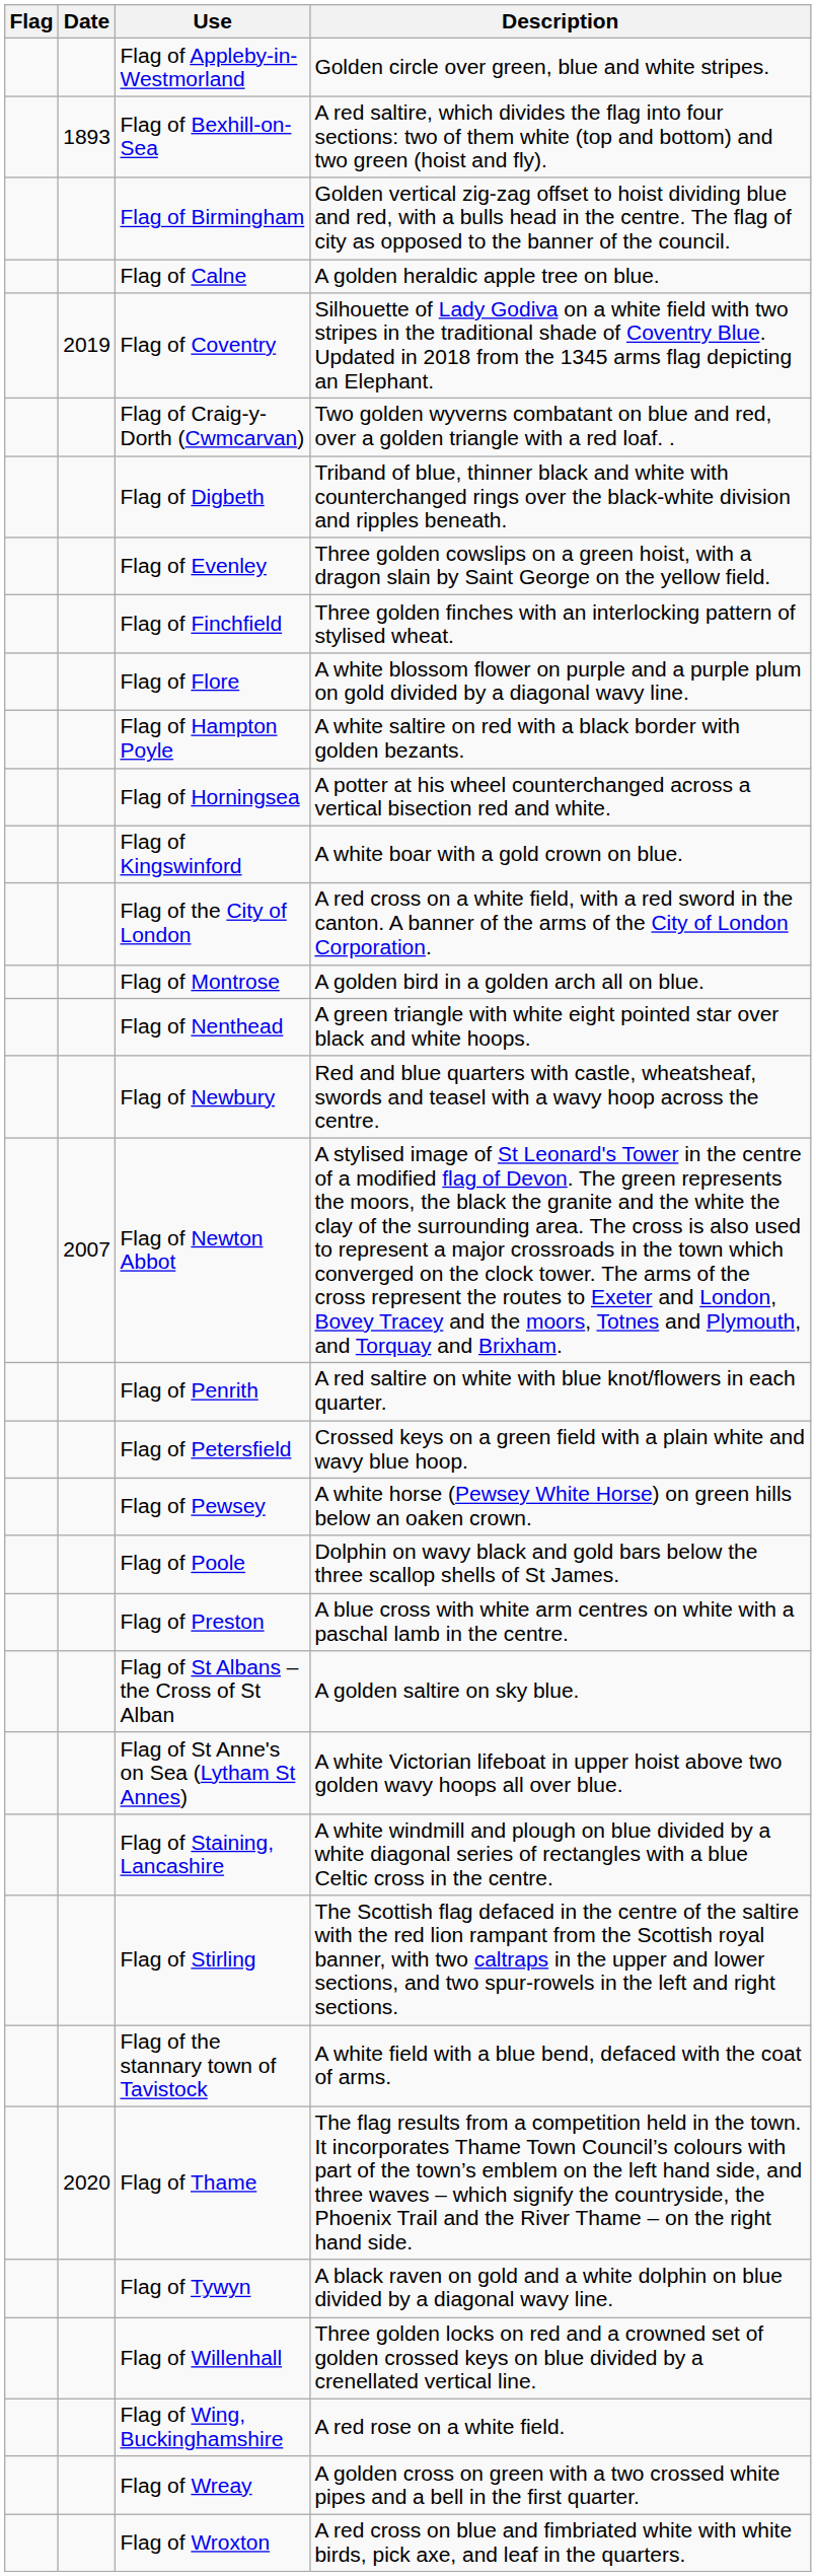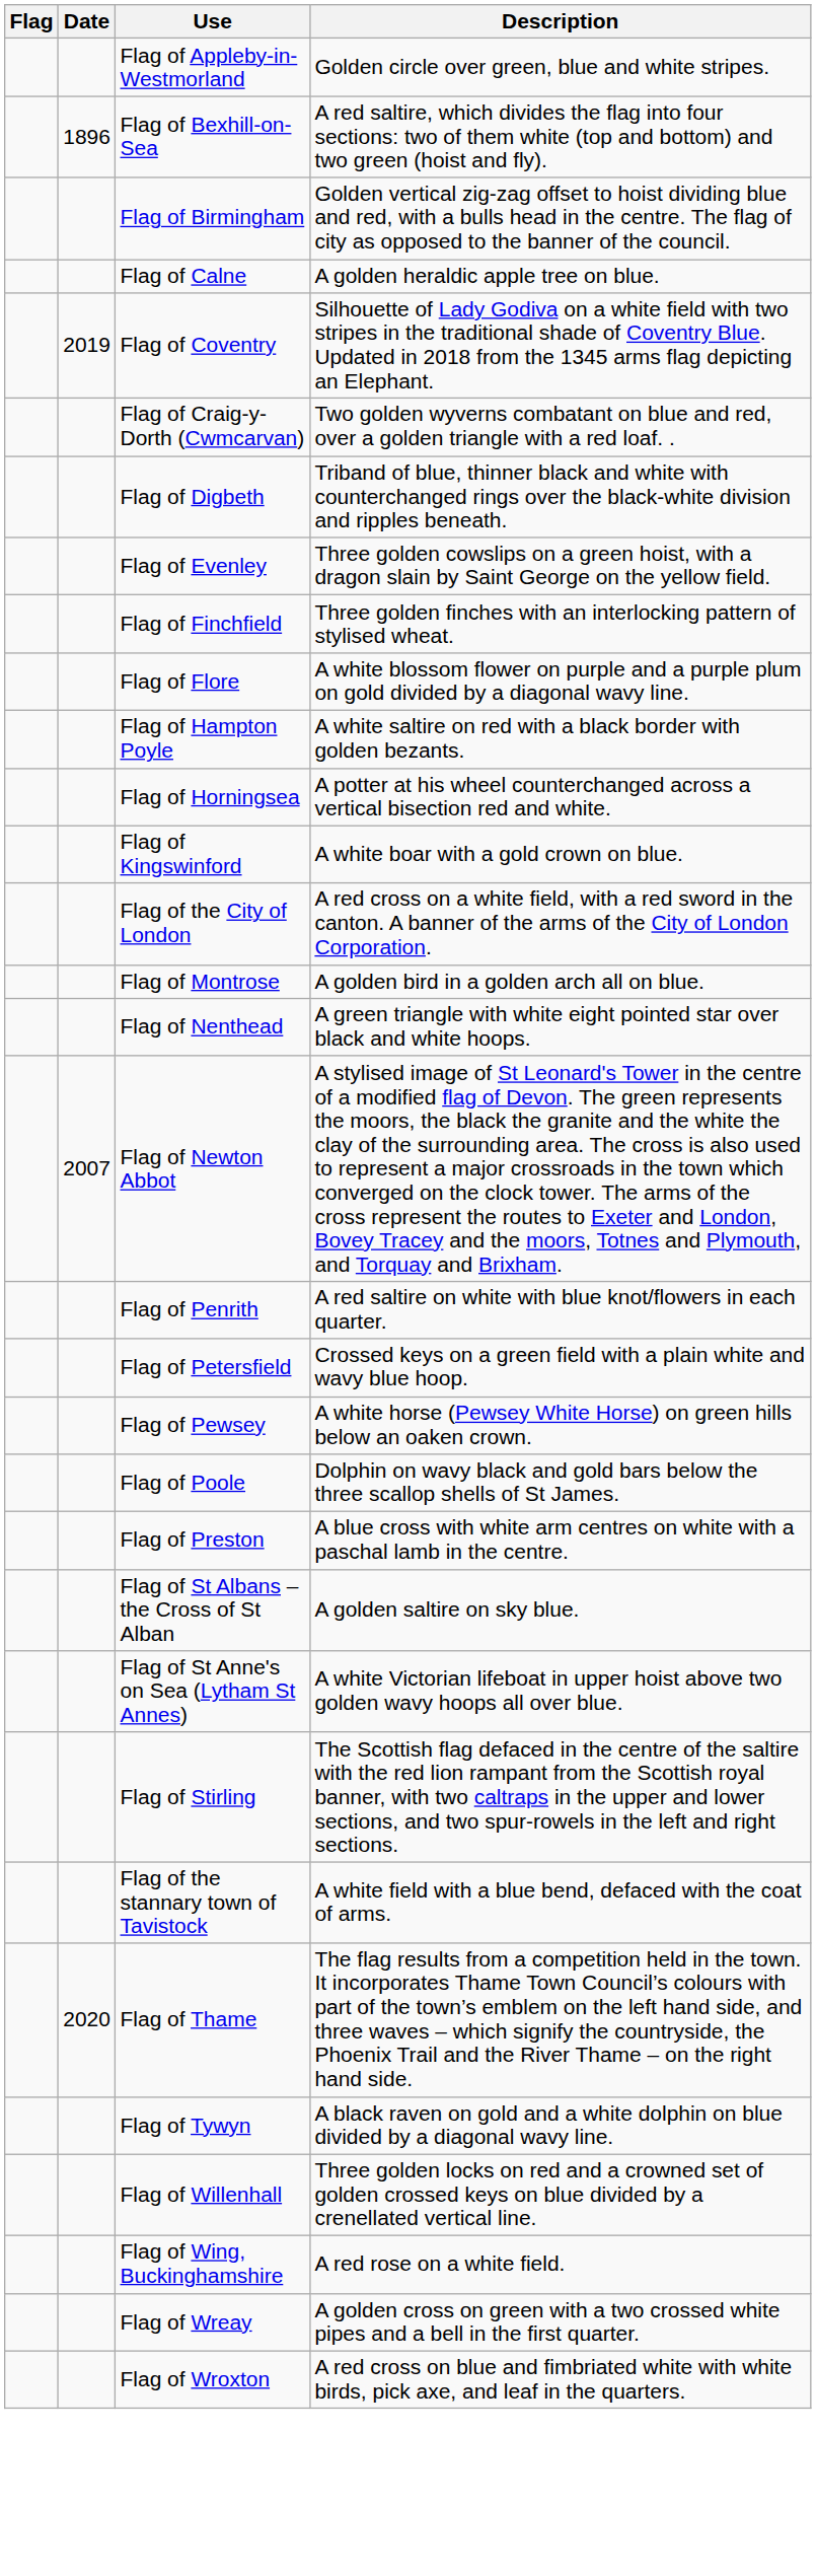Flag of Bexhill-on-Sea | Date: 1893 -> 1896
- row: Flag of Newbury | Red and blue quarters with castle, wheatsheaf, swords and teasel with a wavy hoop across the centre.
- row: Flag of Staining, Lancashire | A white windmill and plough on blue divided by a white diagonal series of rectangles with a blue Celtic cross in the centre.
